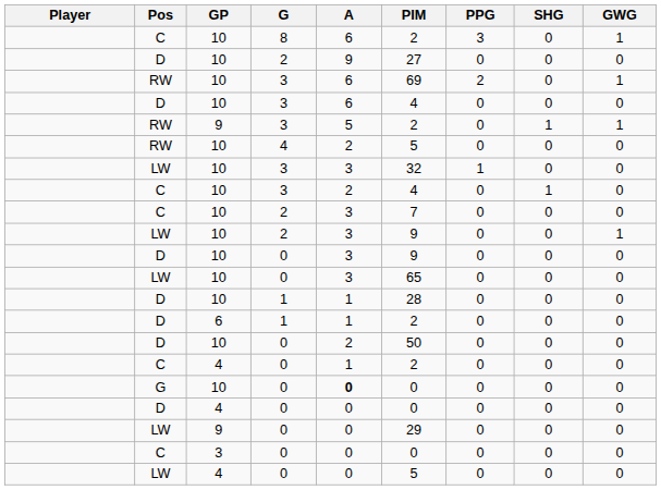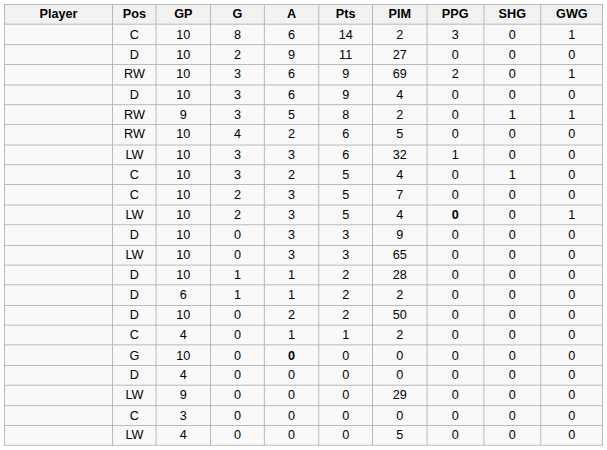+ column: Pts | 14 | 11 | 9 | 9 | 8 | 6 | 6 | 5 | 5 | 5 | 3 | 3 | 2 | 2 | 2 | 1 | 0 | 0 | 0 | 0 | 0
LW / 2 | PIM: 9 -> 4
LW / 2 | PPG: normal -> bold
